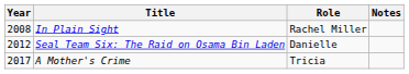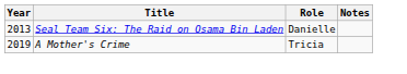- row: 2008 | In Plain Sight | Rachel Miller
Seal Team Six: The Raid on Osama Bin Laden | Year: 2012 -> 2013
A Mother's Crime | Year: 2017 -> 2019
